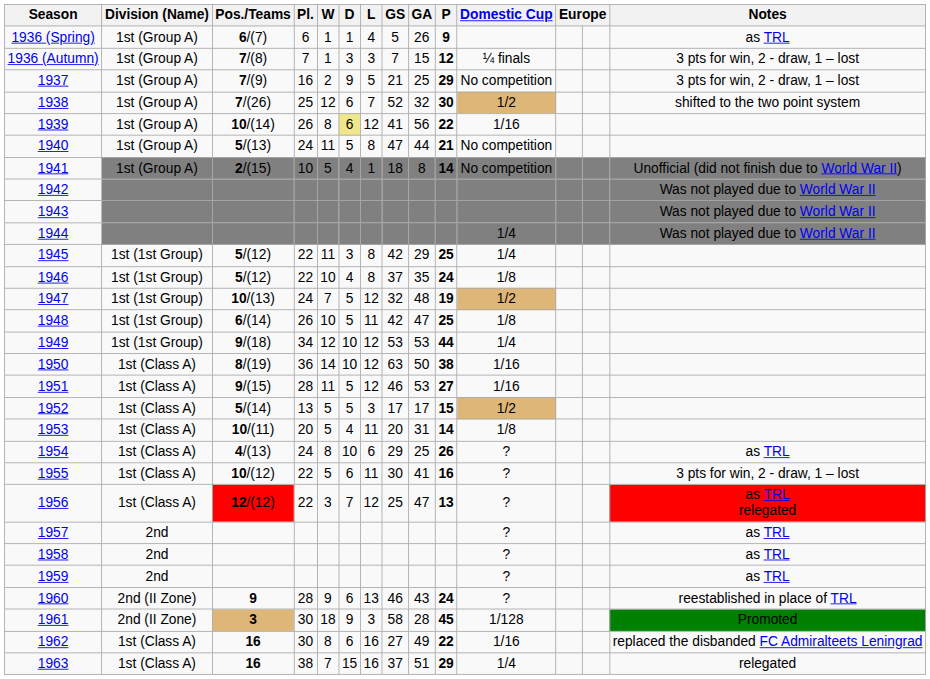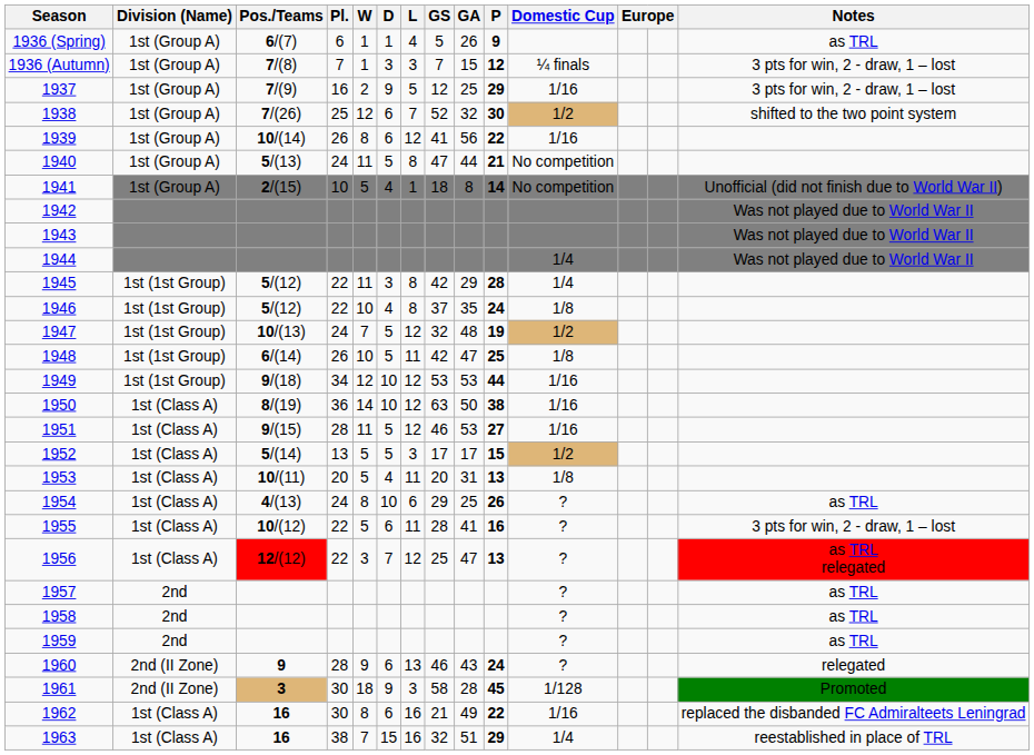1937 | GS: 21 -> 12
1937 | Domestic Cup: No competition -> 1/16
1939 | D: khaki background -> no background
1945 | P: 25 -> 28
1949 | Domestic Cup: 1/4 -> 1/16
1953 | P: 14 -> 13
1955 | GS: 30 -> 28
1960 | Notes: reestablished in place of TRL -> relegated
1962 | GS: 27 -> 21
1963 | GS: 37 -> 32
1963 | Notes: relegated -> reestablished in place of TRL
